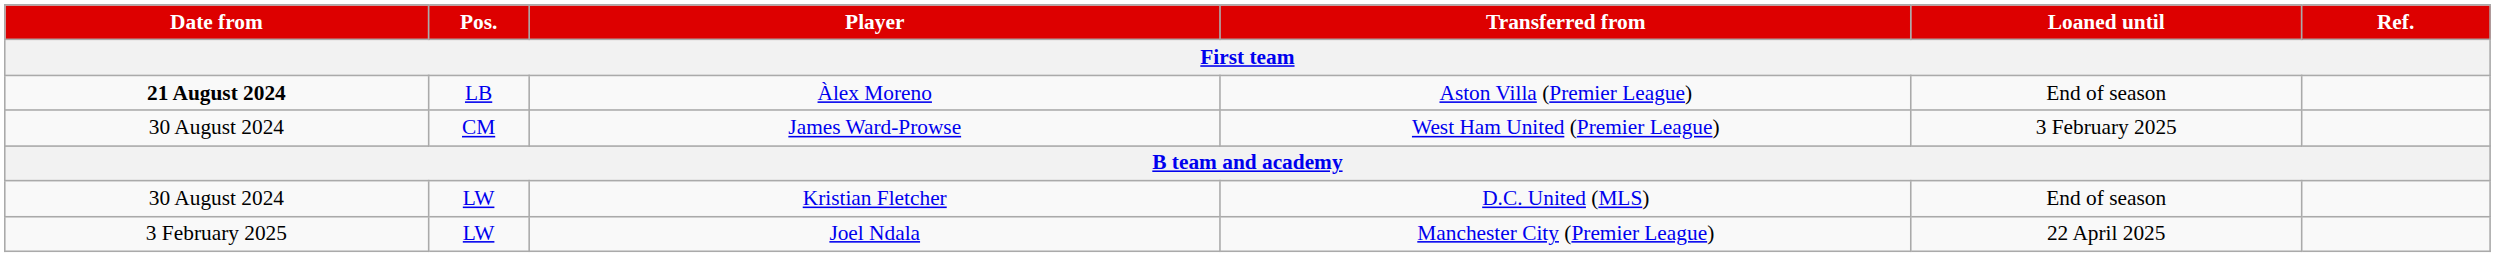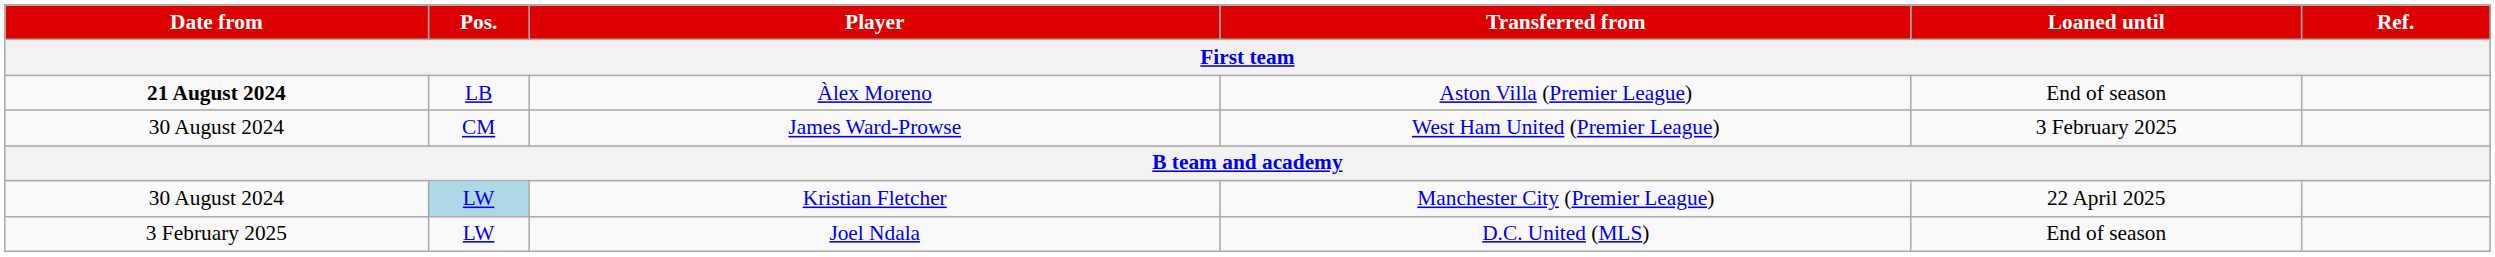Kristian Fletcher | Pos.: no background -> lightblue background
Kristian Fletcher | Transferred from: D.C. United (MLS) -> Manchester City (Premier League)
Kristian Fletcher | Loaned until: End of season -> 22 April 2025
Joel Ndala | Transferred from: Manchester City (Premier League) -> D.C. United (MLS)
Joel Ndala | Loaned until: 22 April 2025 -> End of season
